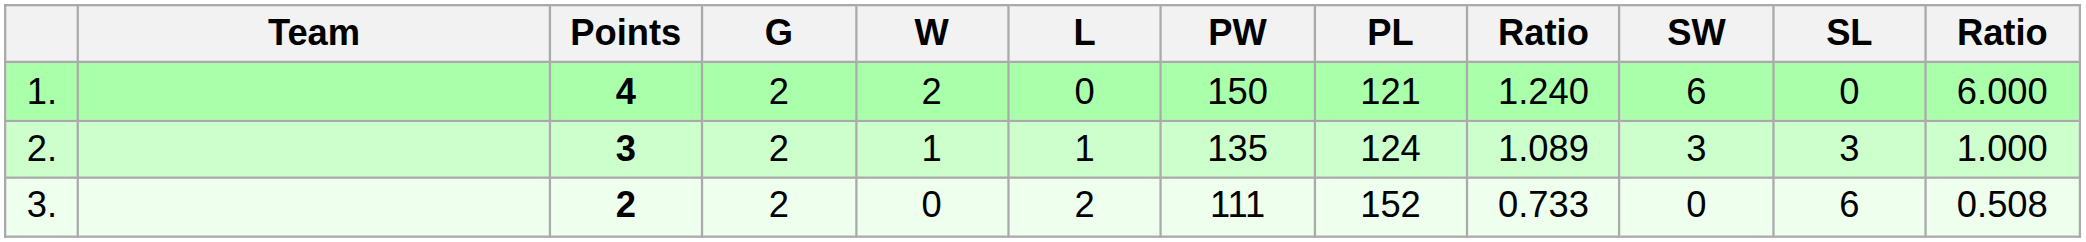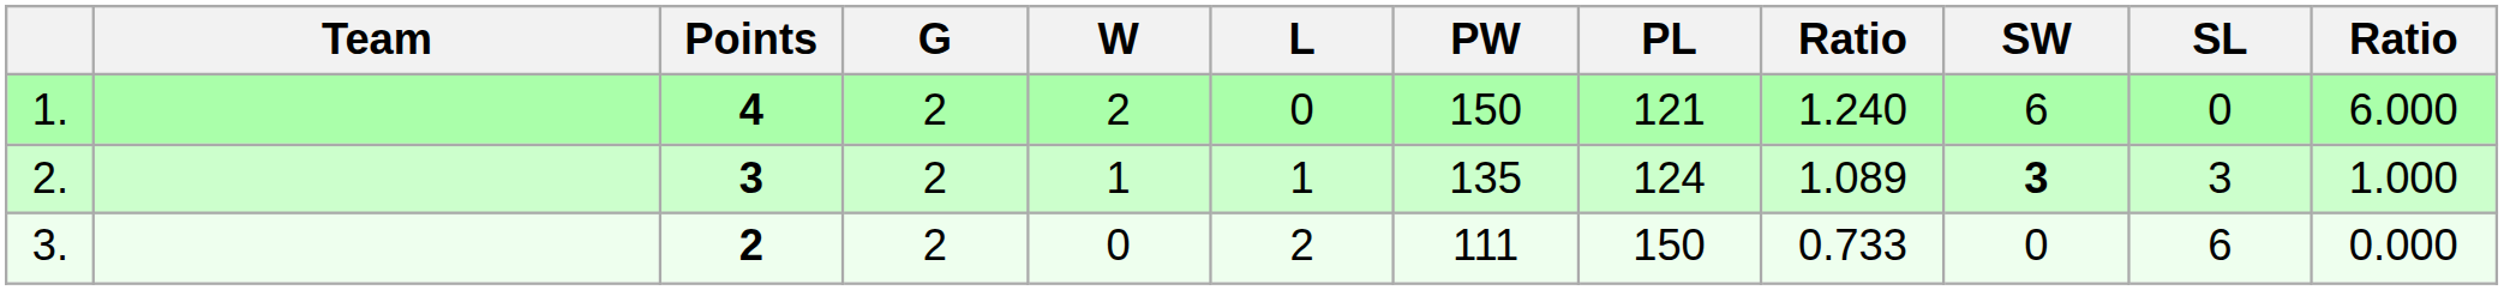2. | SW: normal -> bold
3. | PL: 152 -> 150
3. | column 12: 0.508 -> 0.000
